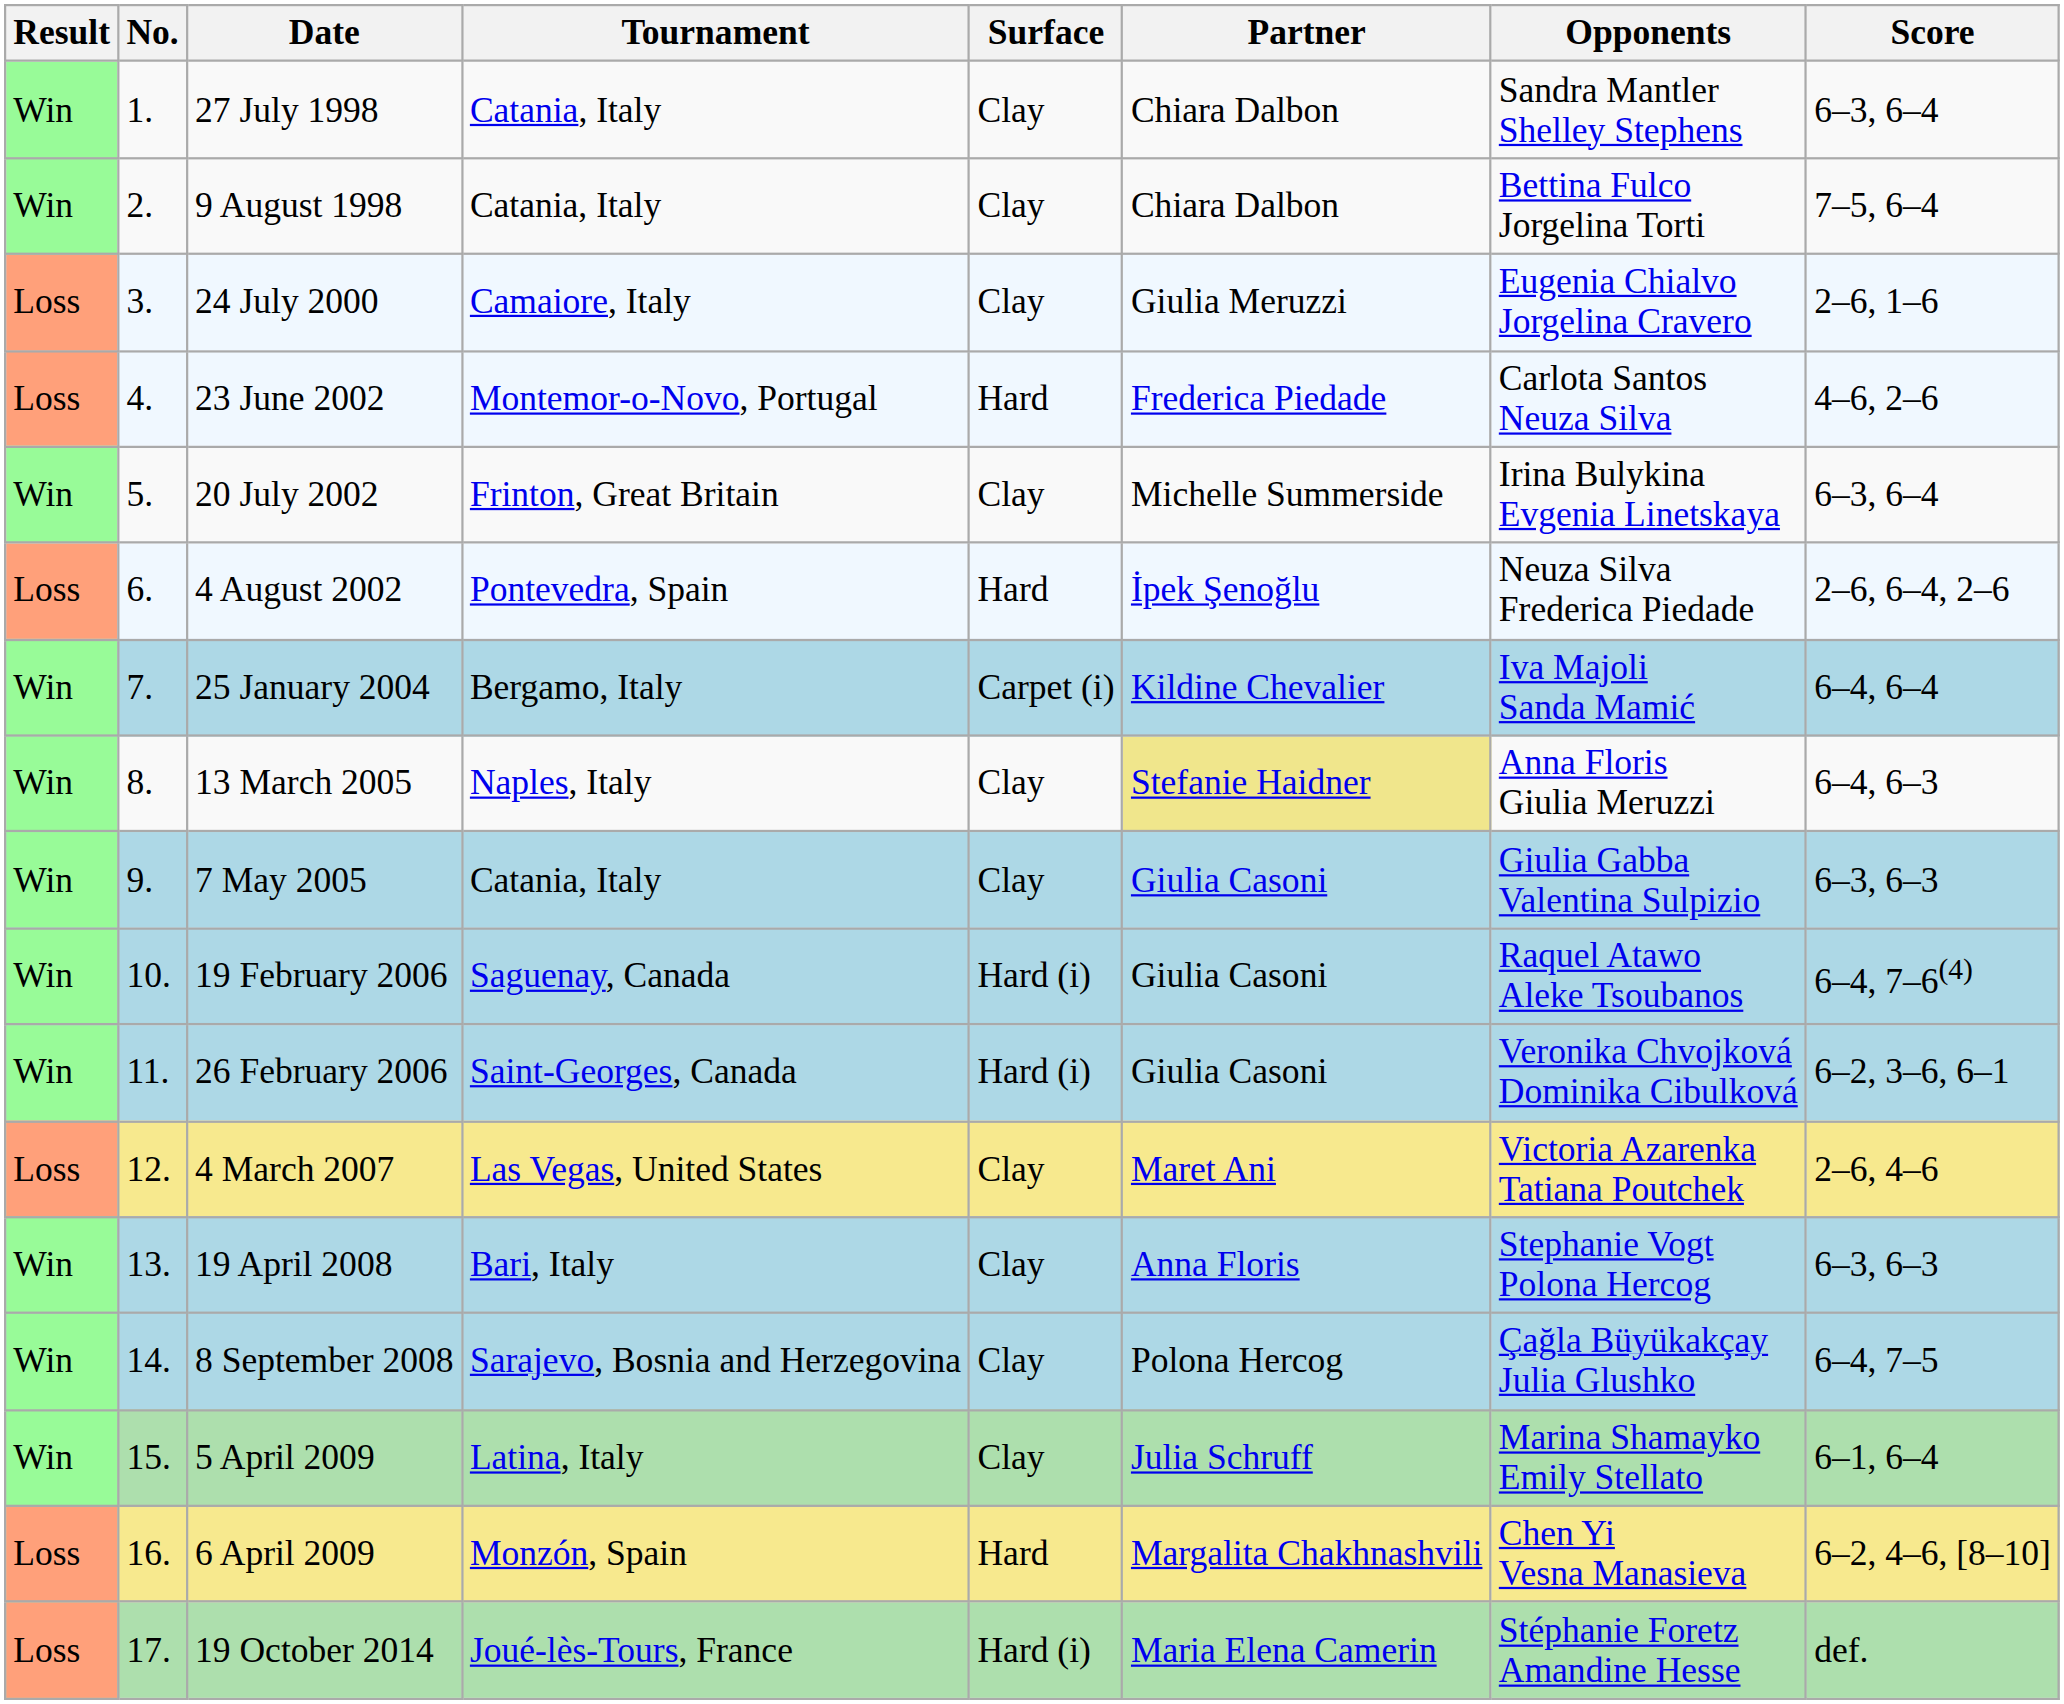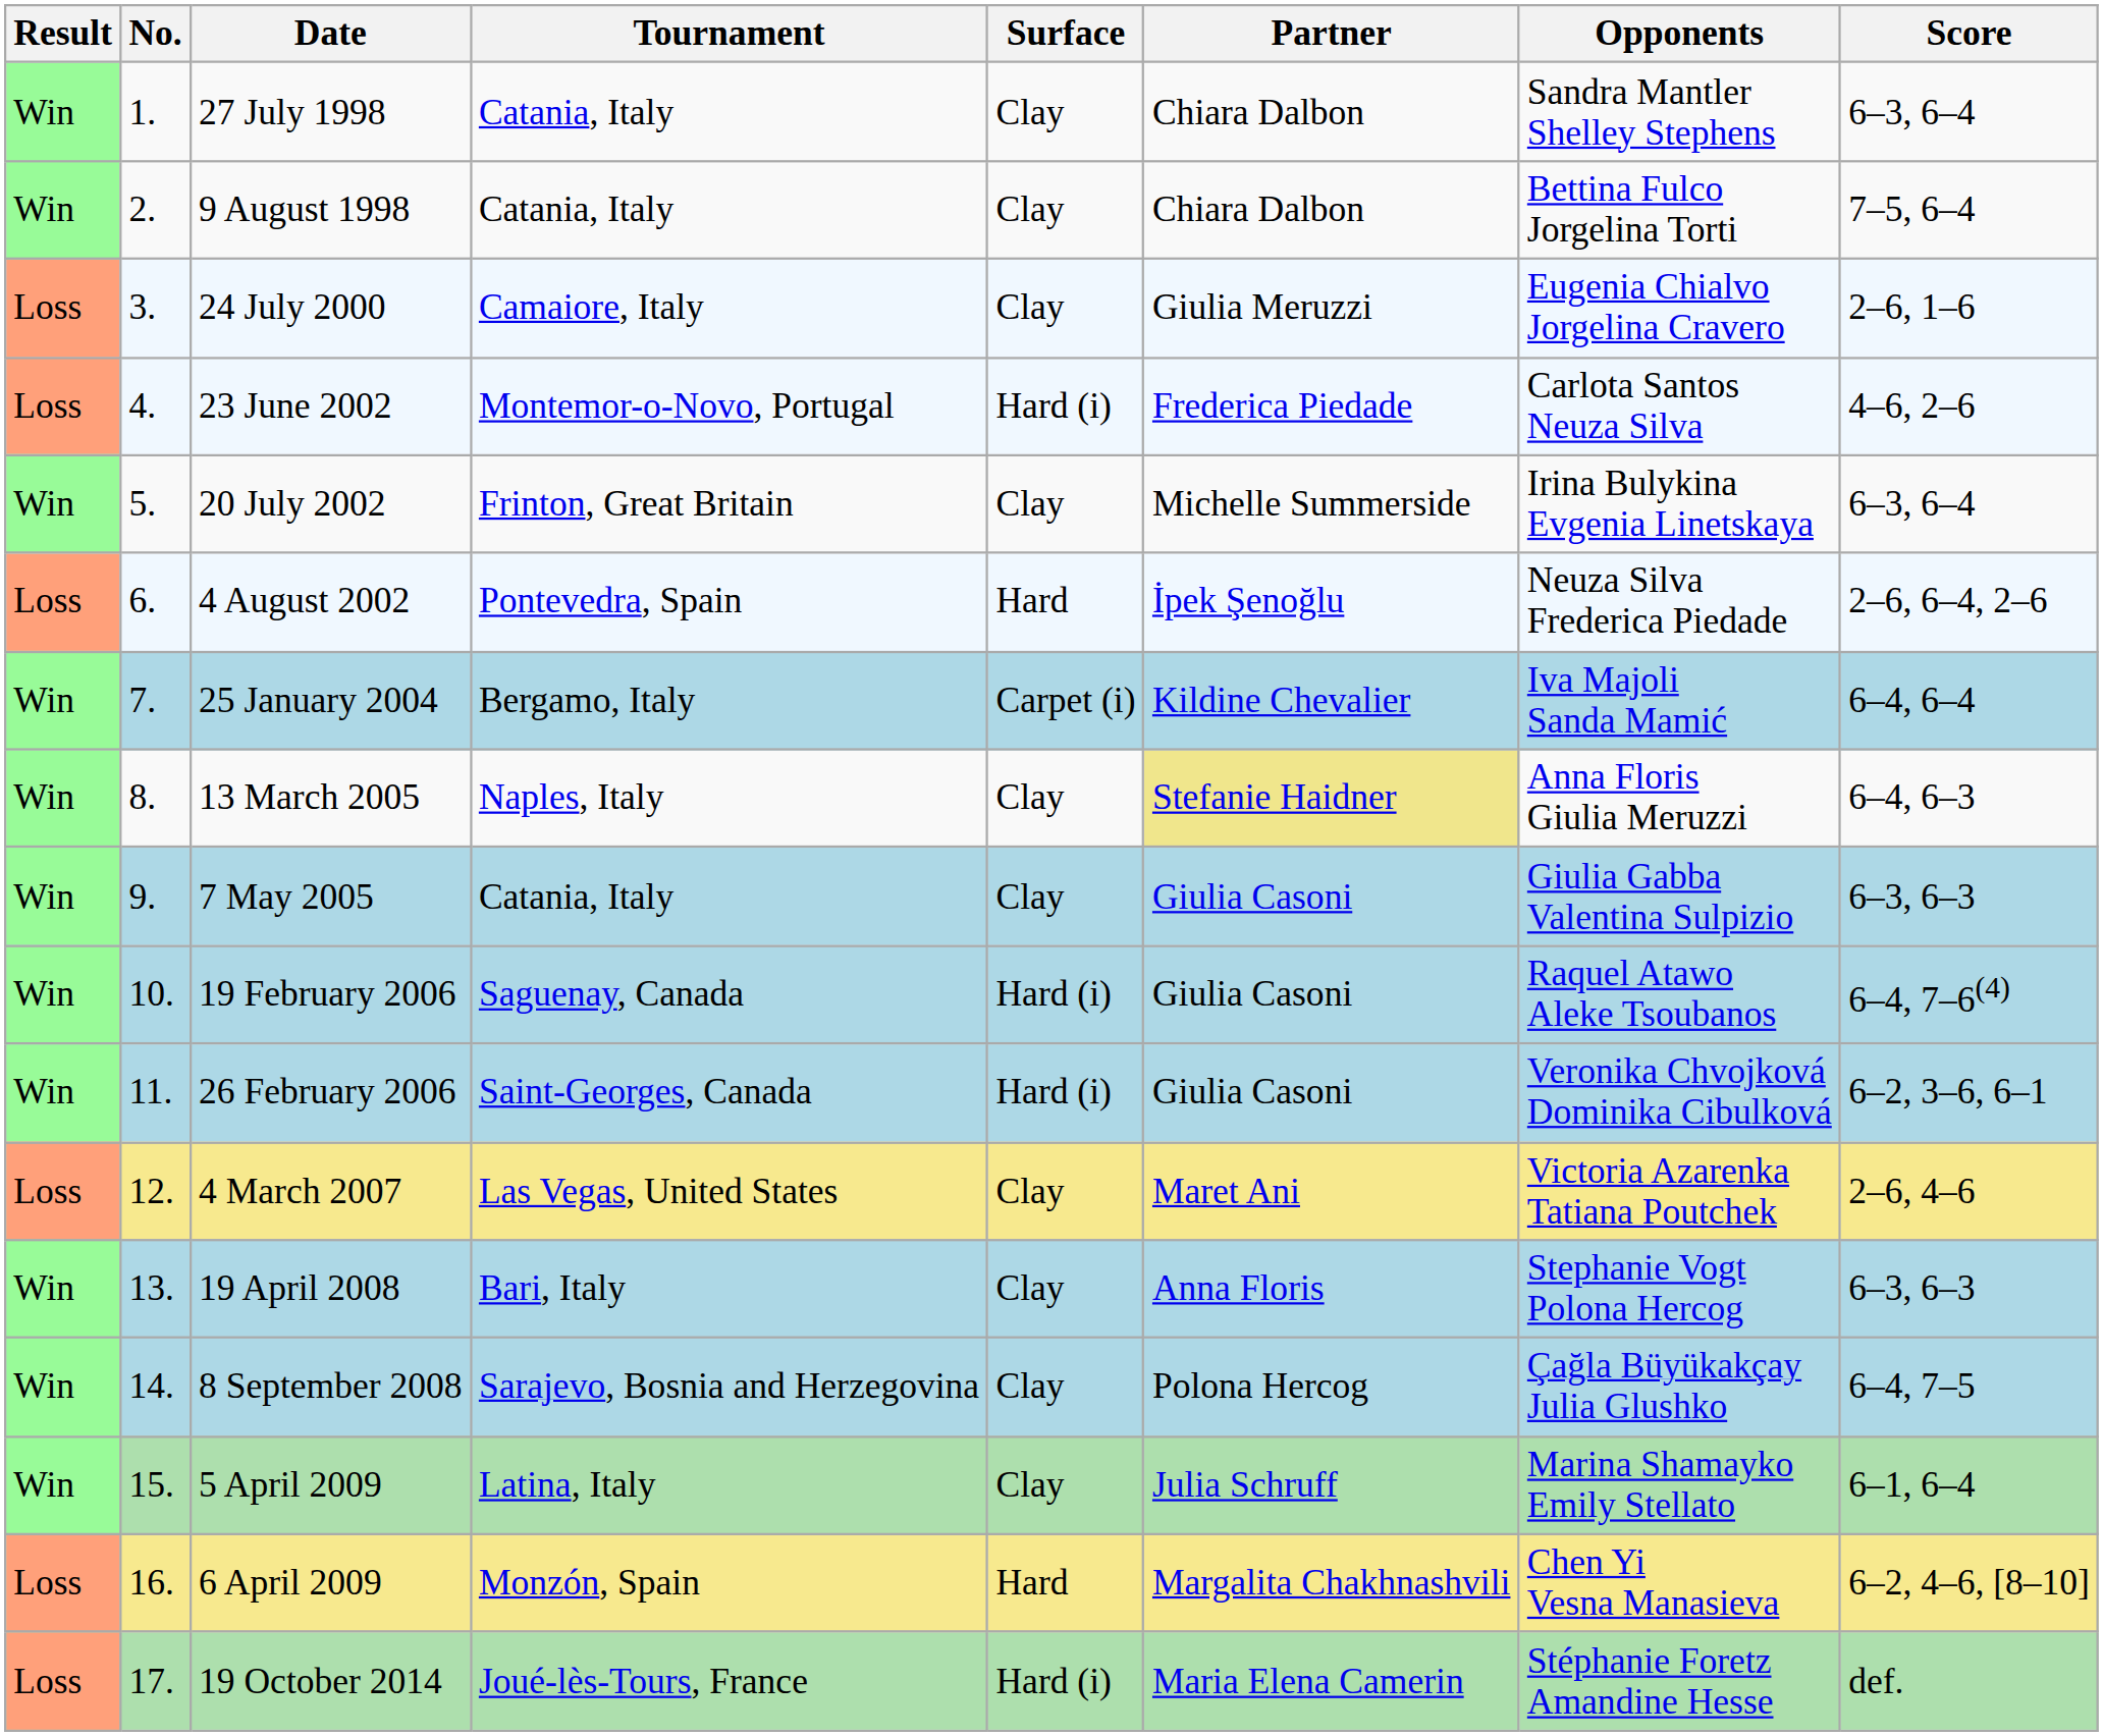23 June 2002 | Surface: Hard -> Hard (i)
